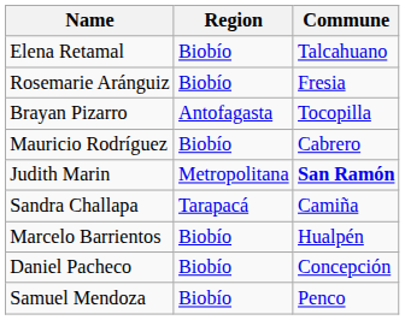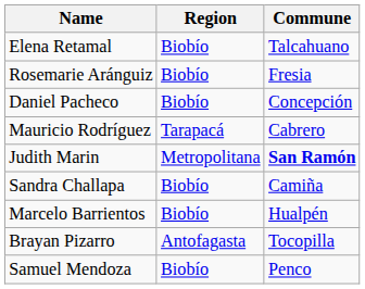rows swapped: Daniel Pacheco <-> Brayan Pizarro
Mauricio Rodríguez | Region: Biobío -> Tarapacá
Sandra Challapa | Region: Tarapacá -> Biobío
